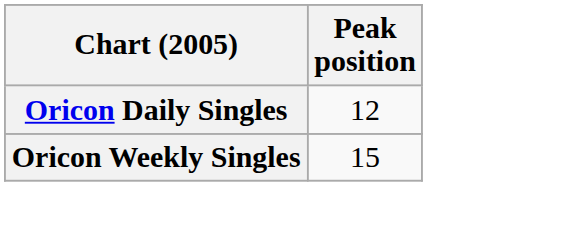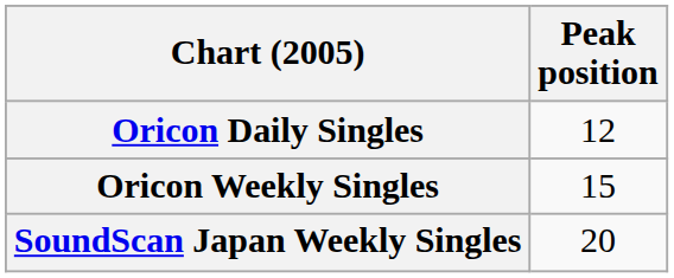+ row: SoundScan Japan Weekly Singles | 20
